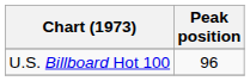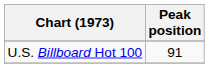U.S. Billboard Hot 100 | Peak position: 96 -> 91
